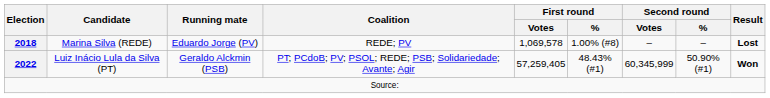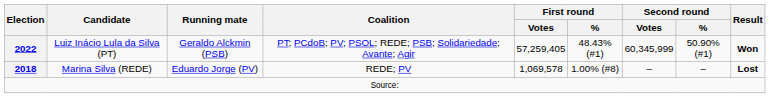rows swapped: Marina Silva (REDE) <-> Luiz Inácio Lula da Silva (PT)
